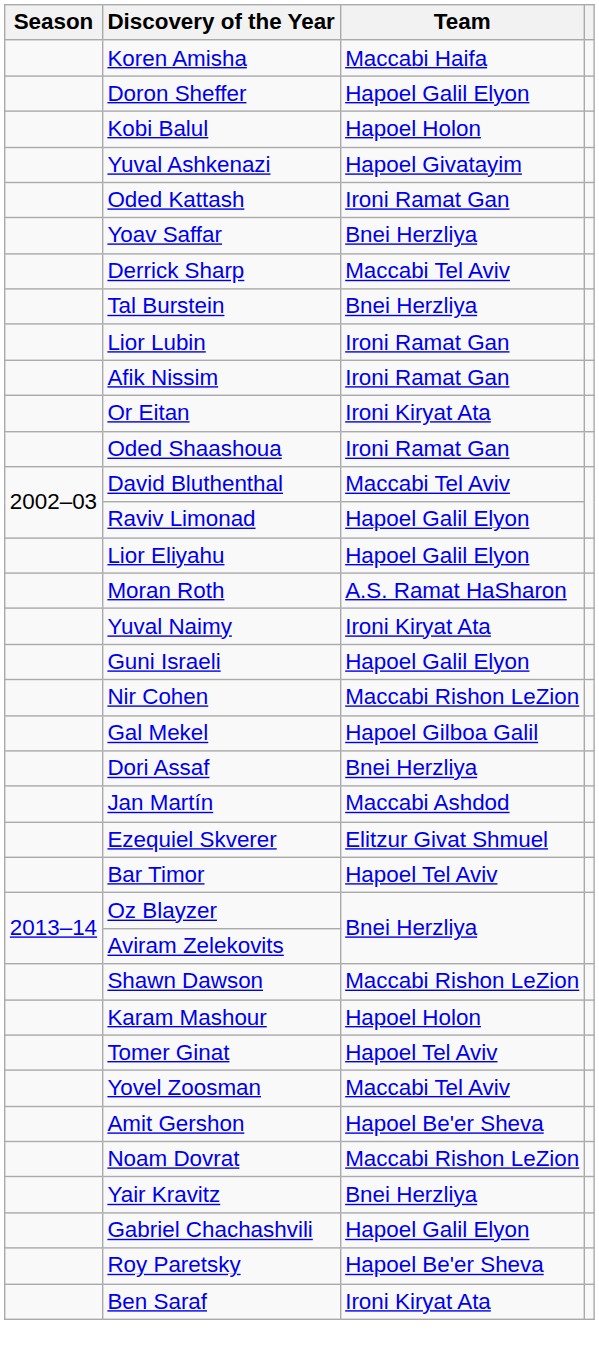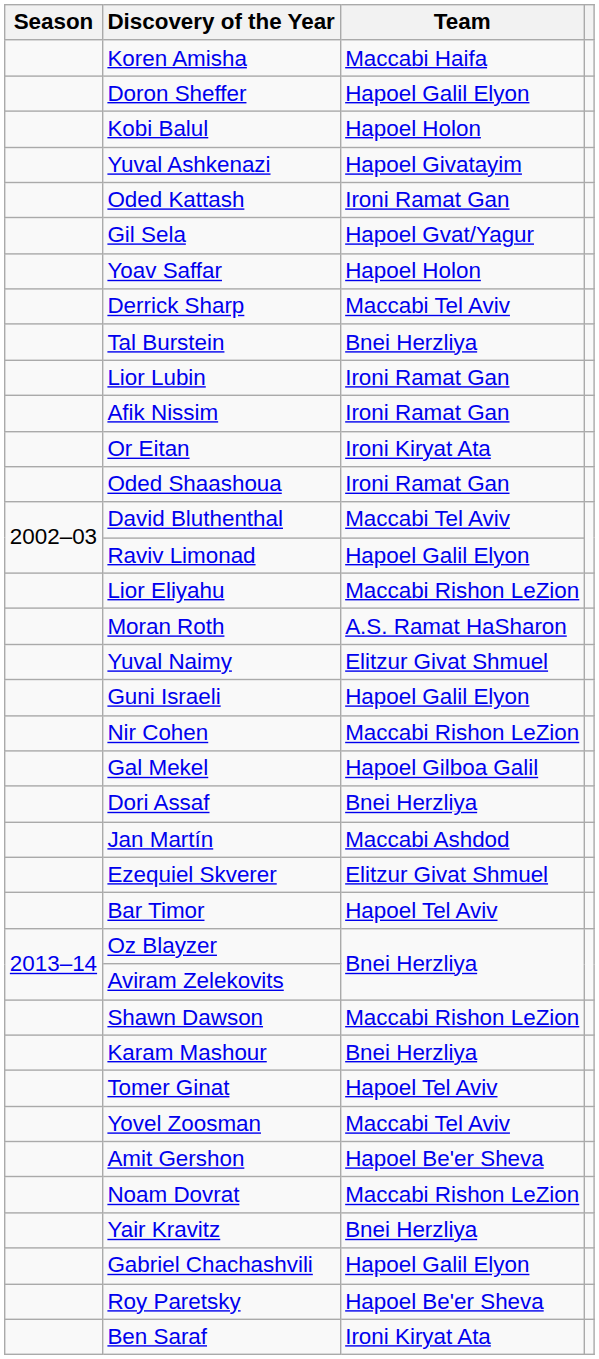+ row: Gil Sela | Hapoel Gvat/Yagur
Yoav Saffar | Team: Bnei Herzliya -> Hapoel Holon
Lior Eliyahu | Team: Hapoel Galil Elyon -> Maccabi Rishon LeZion
Yuval Naimy | Team: Ironi Kiryat Ata -> Elitzur Givat Shmuel
Karam Mashour | Team: Hapoel Holon -> Bnei Herzliya
